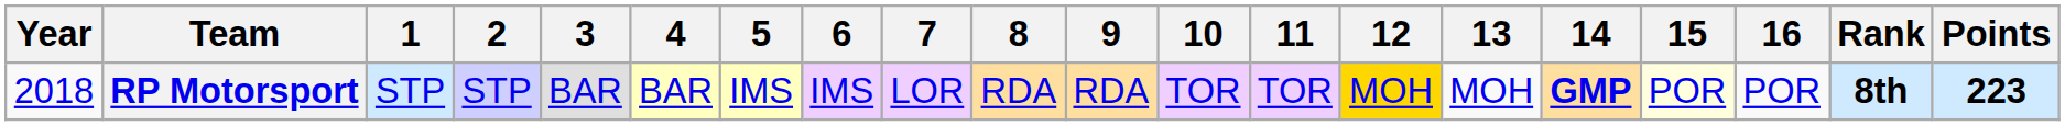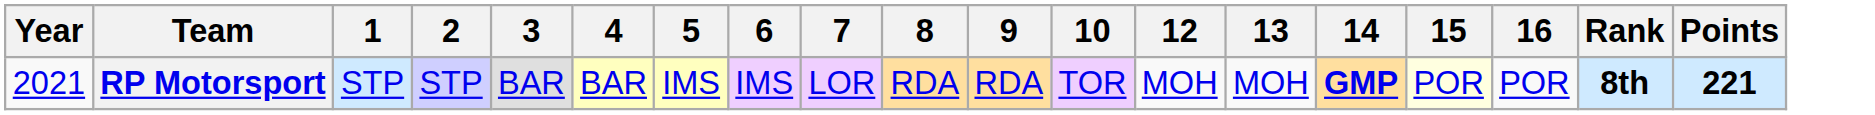- column: 11 | TOR
RP Motorsport | Year: 2018 -> 2021
RP Motorsport | 12: gold background -> no background
RP Motorsport | Points: 223 -> 221
